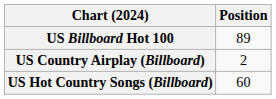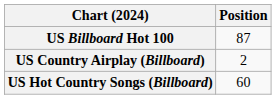US Billboard Hot 100 | Position: 89 -> 87
